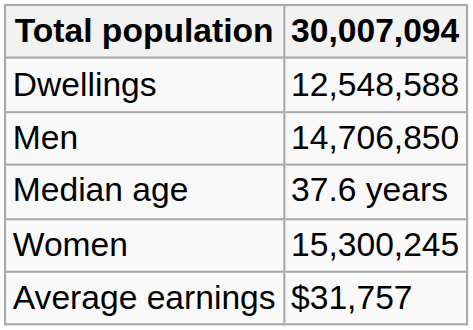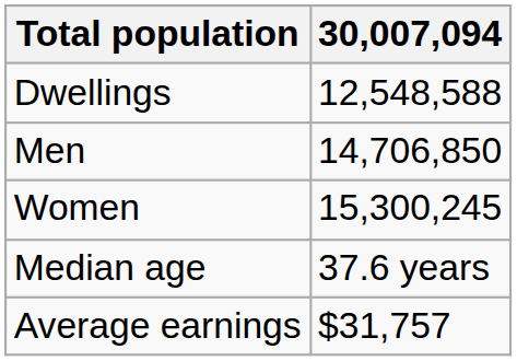rows swapped: Women <-> Median age
